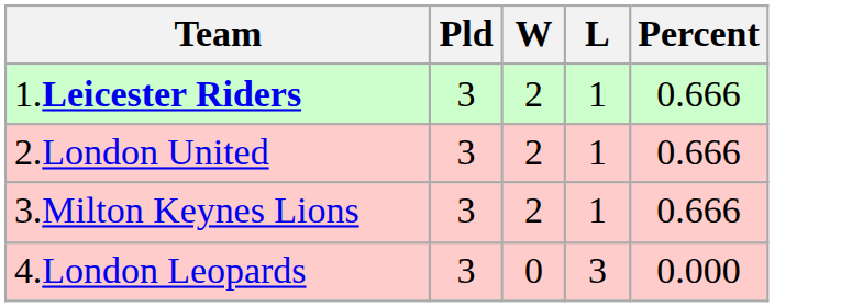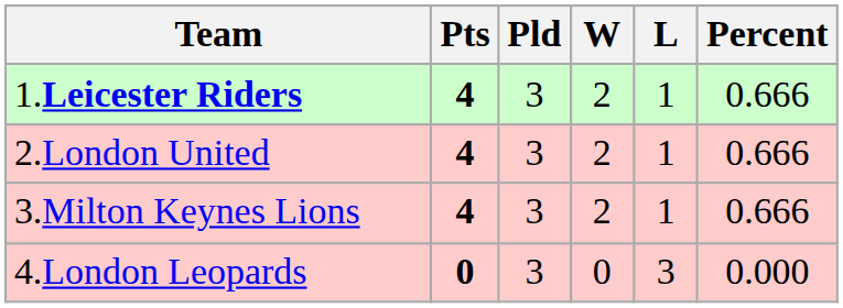+ column: Pts | 4 | 4 | 4 | 0
